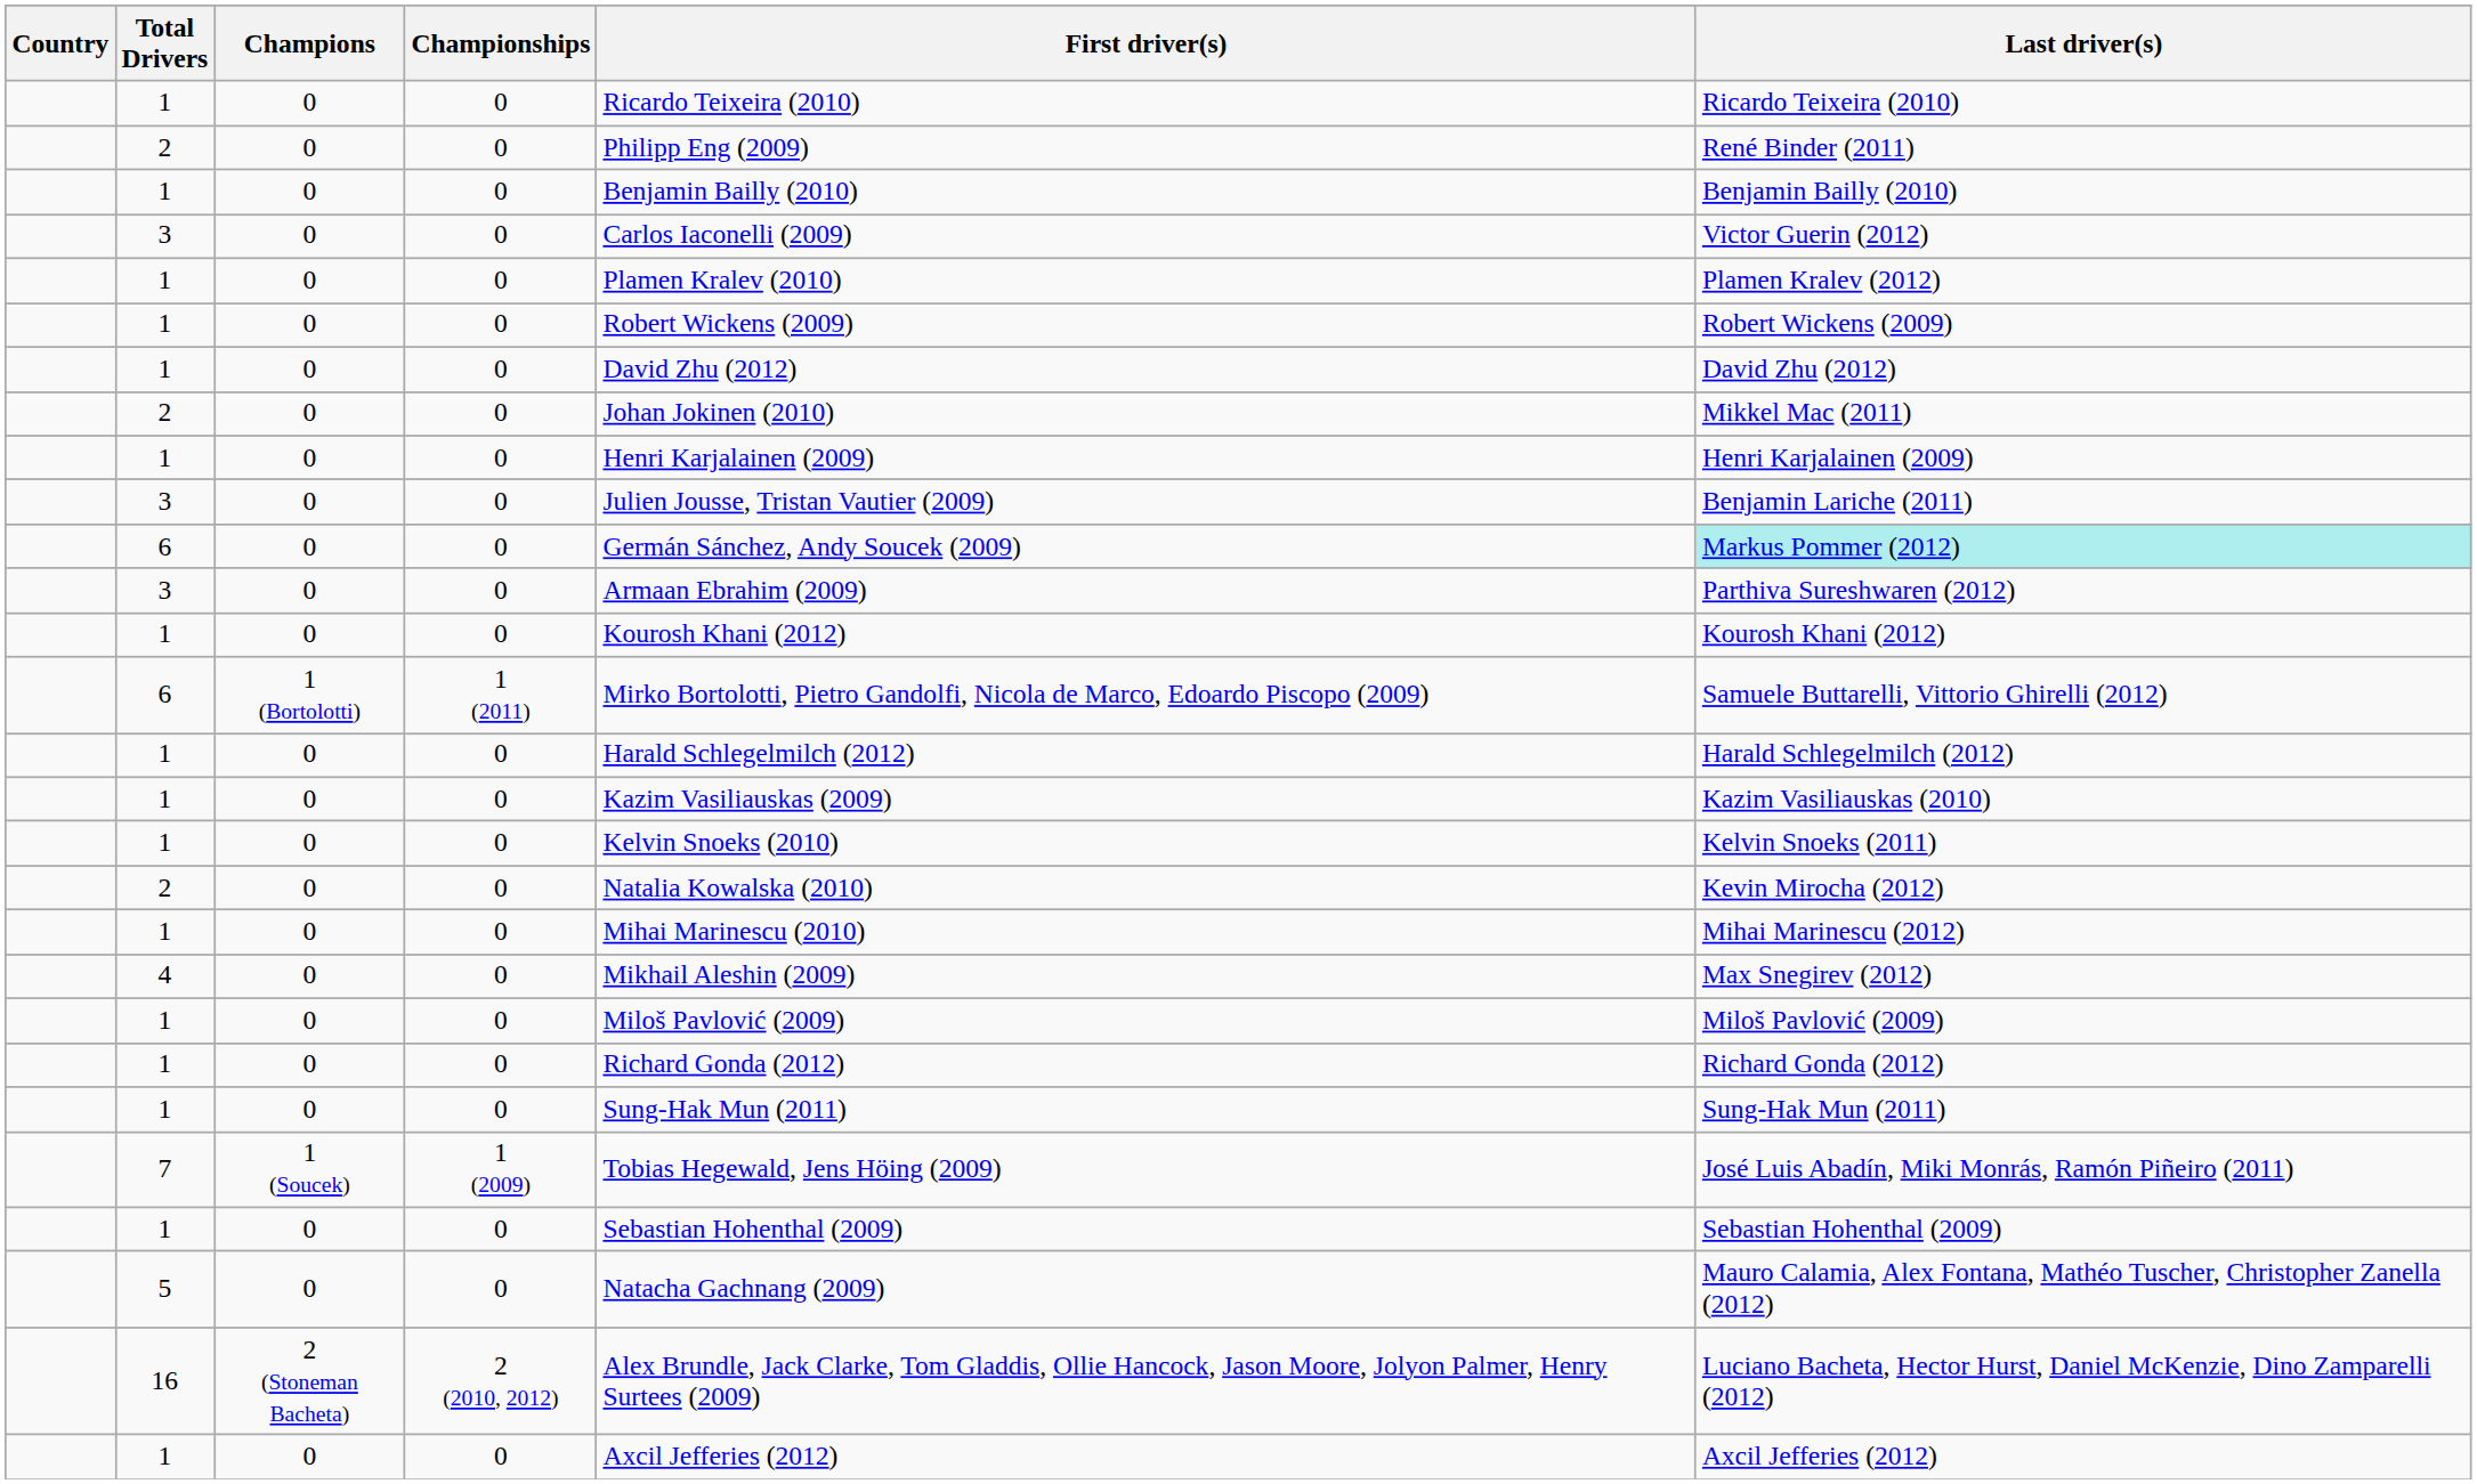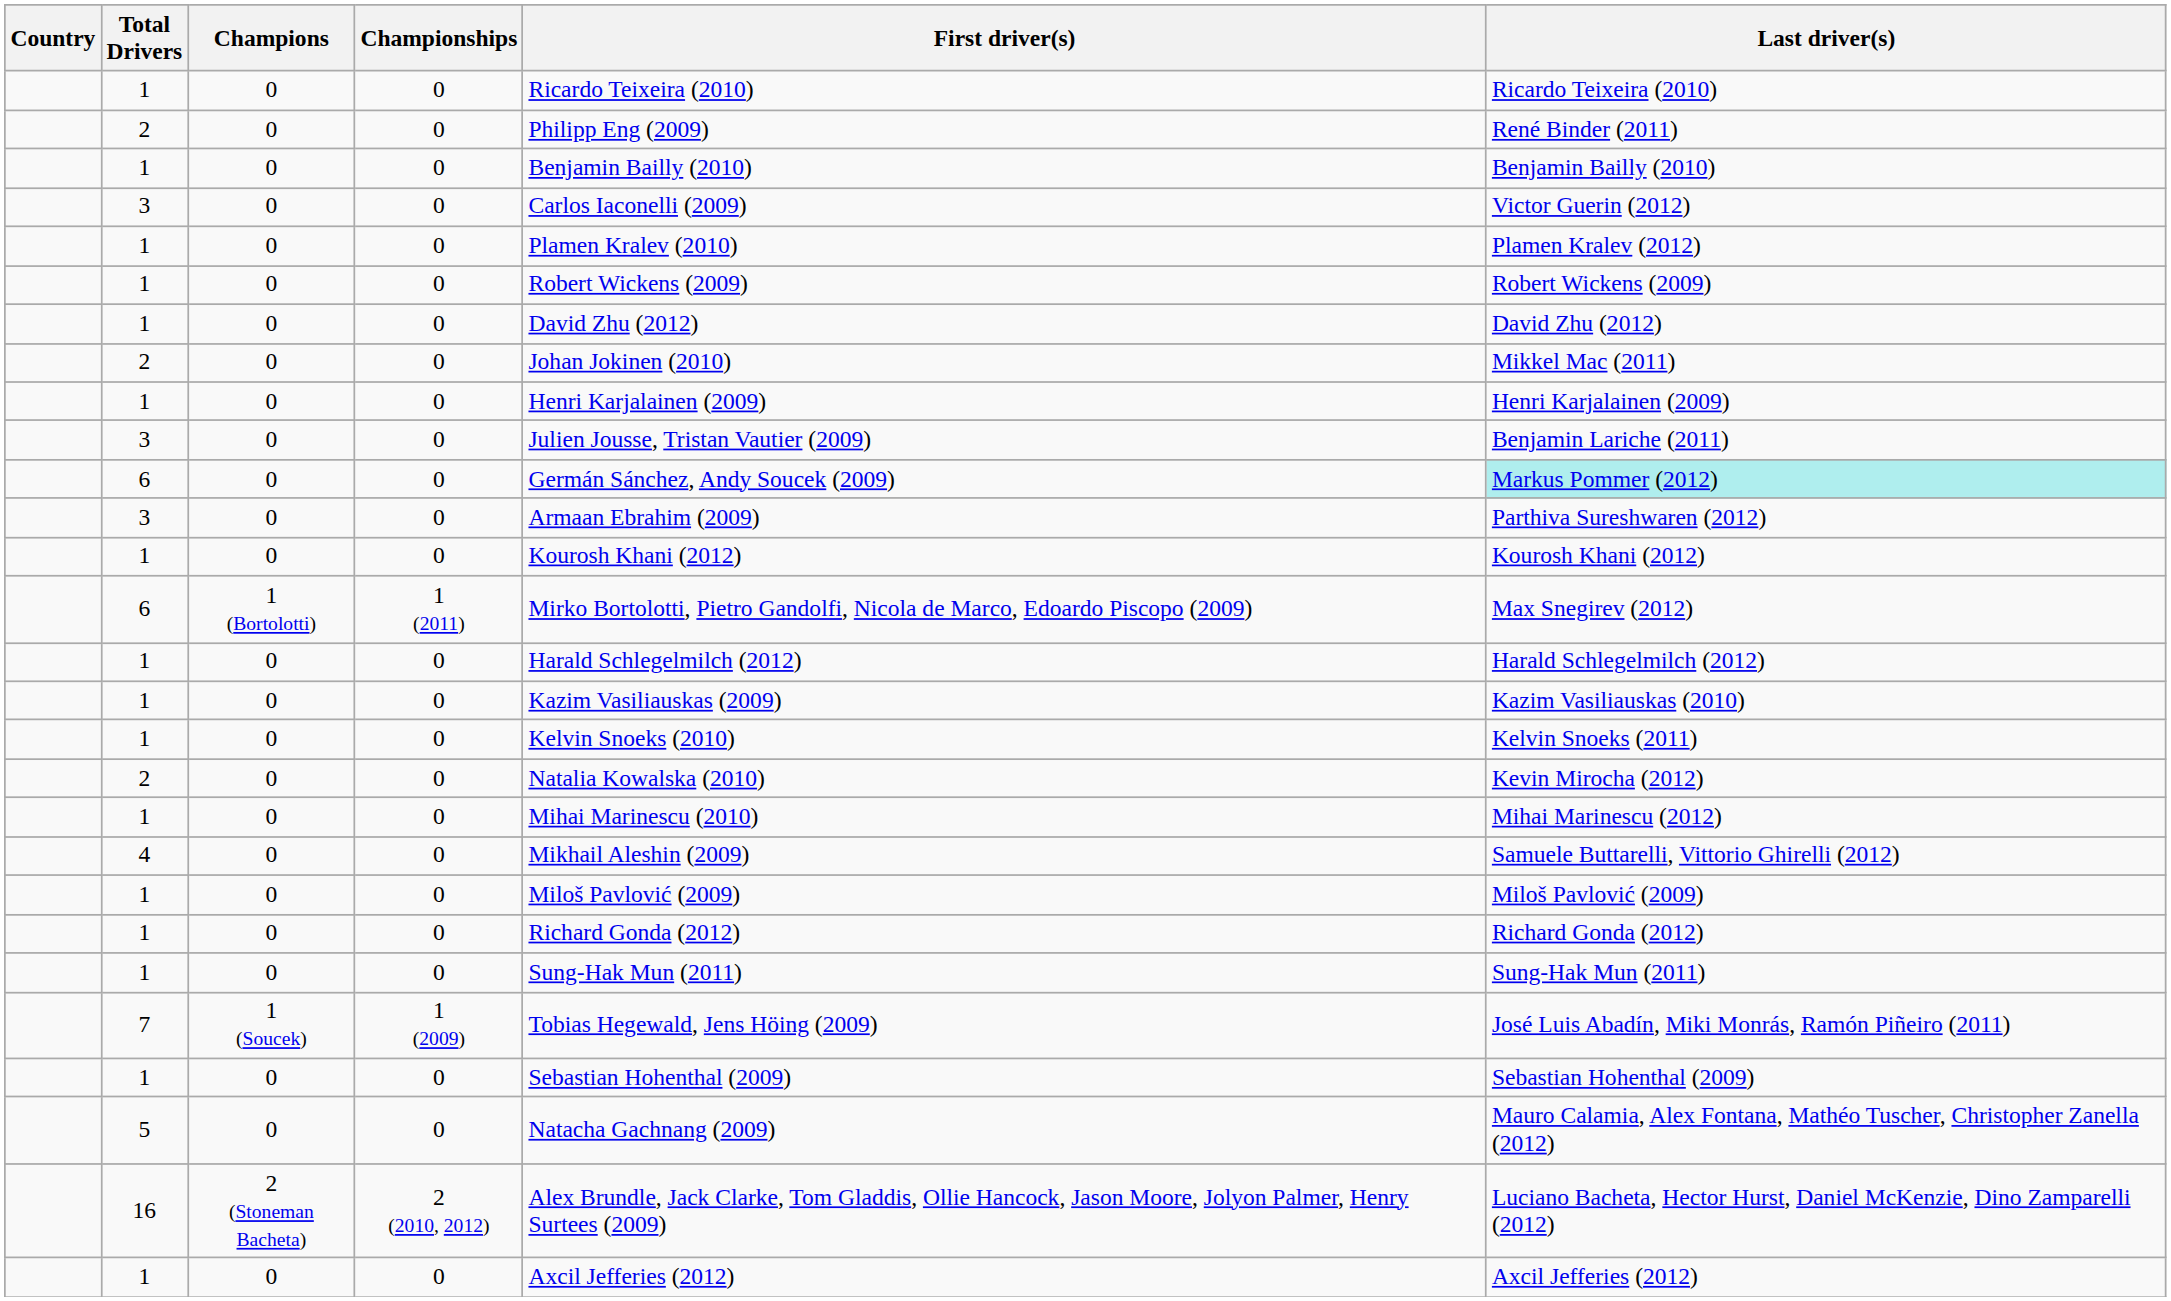6 / 1 (Bortolotti) | Last driver(s): Samuele Buttarelli, Vittorio Ghirelli (2012) -> Max Snegirev (2012)
4 | Last driver(s): Max Snegirev (2012) -> Samuele Buttarelli, Vittorio Ghirelli (2012)
